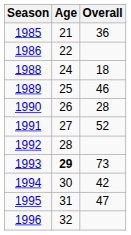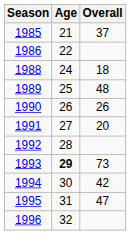1985 | Overall: 36 -> 37
1989 | Overall: 46 -> 48
1990 | Overall: 28 -> 26
1991 | Overall: 52 -> 20
